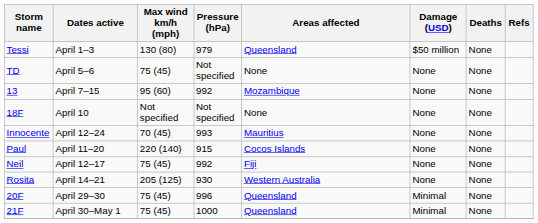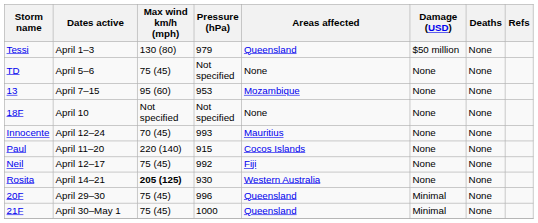13 | Pressure (hPa): 992 -> 953
Rosita | Max wind km/h (mph): normal -> bold
